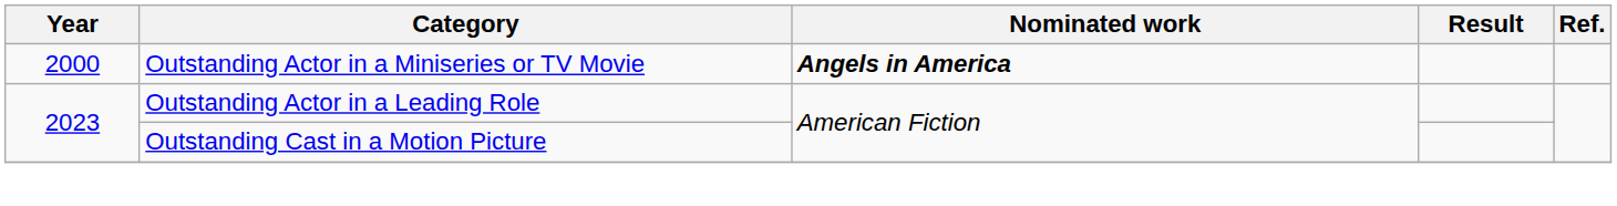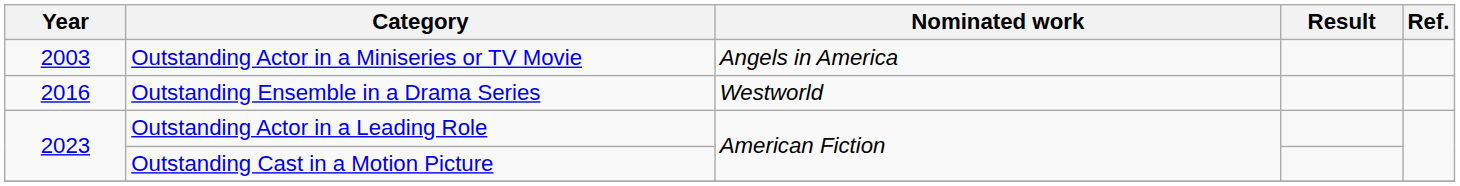Outstanding Actor in a Miniseries or TV Movie | Year: 2000 -> 2003
Outstanding Actor in a Miniseries or TV Movie | Nominated work: bold -> normal
+ row: 2016 | Outstanding Ensemble in a Drama Series | Westworld
